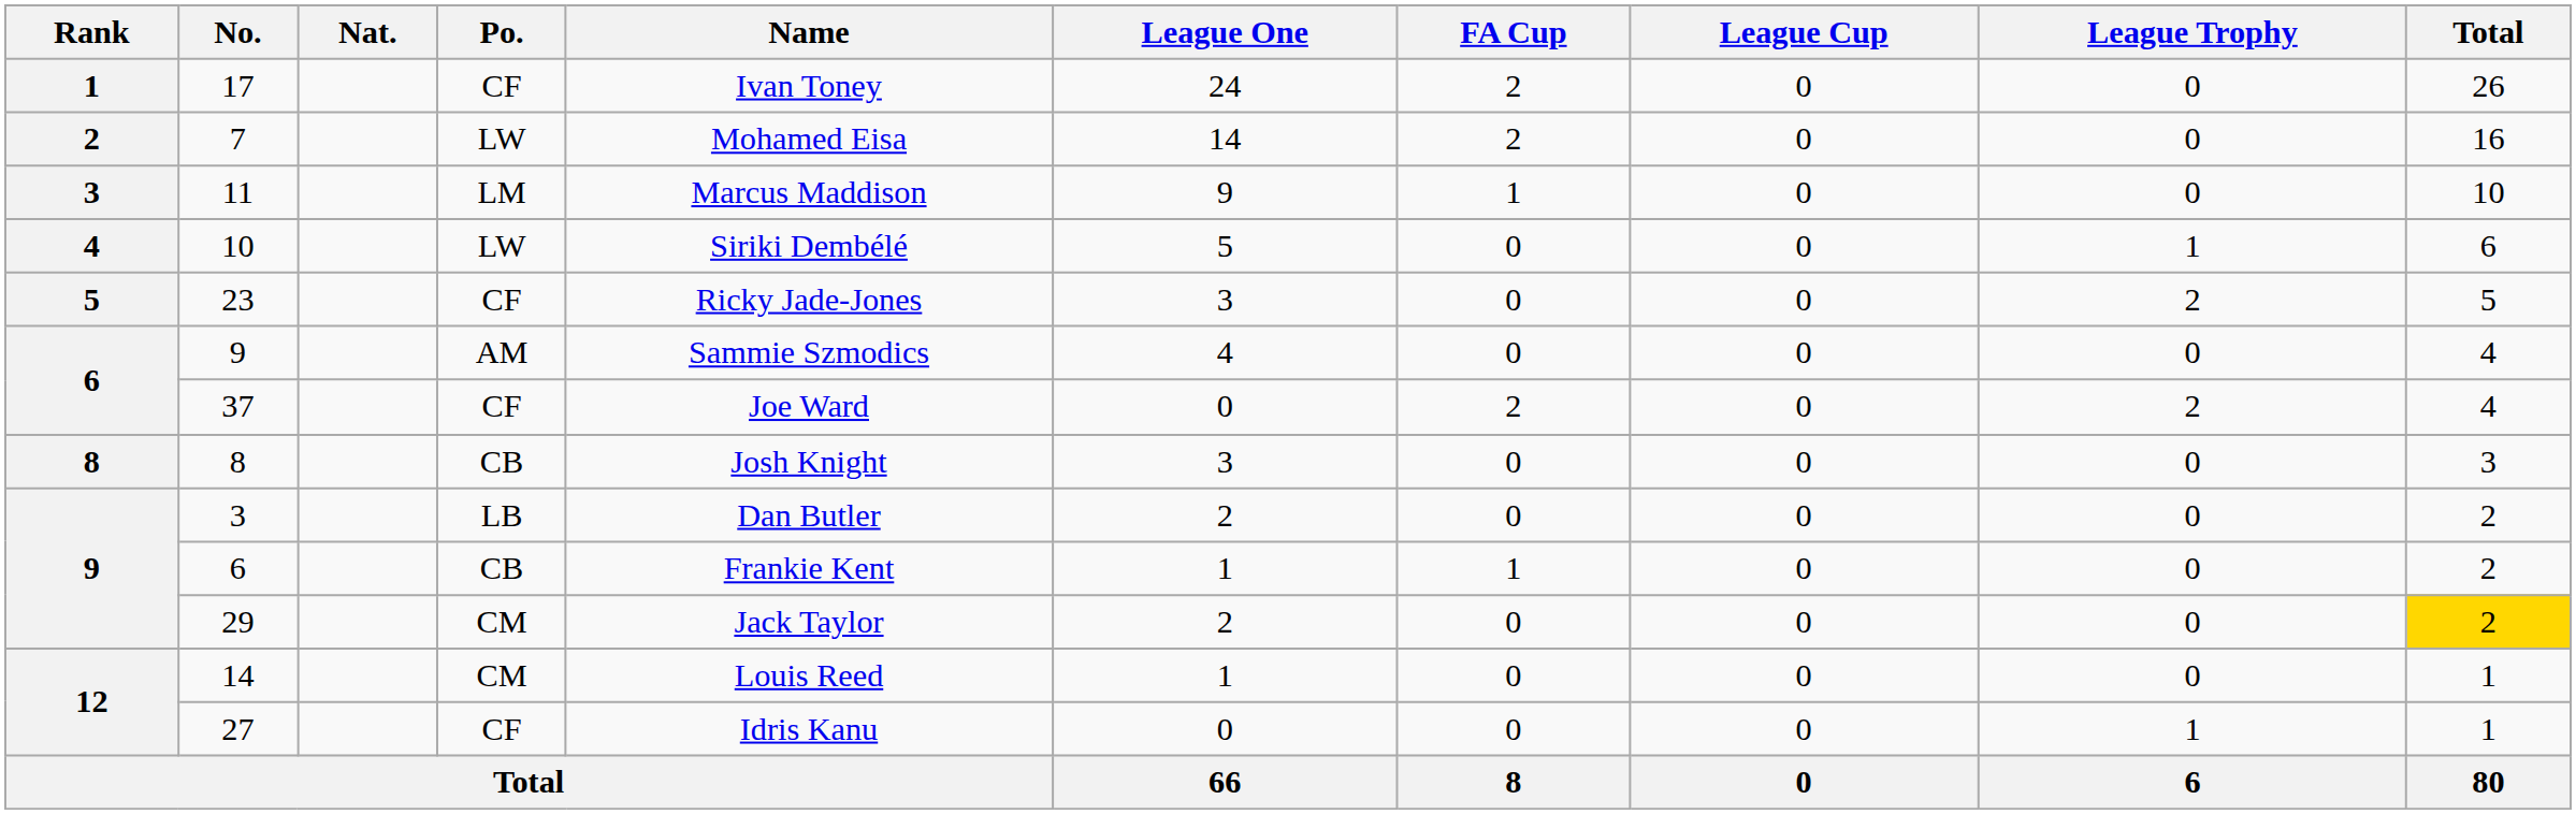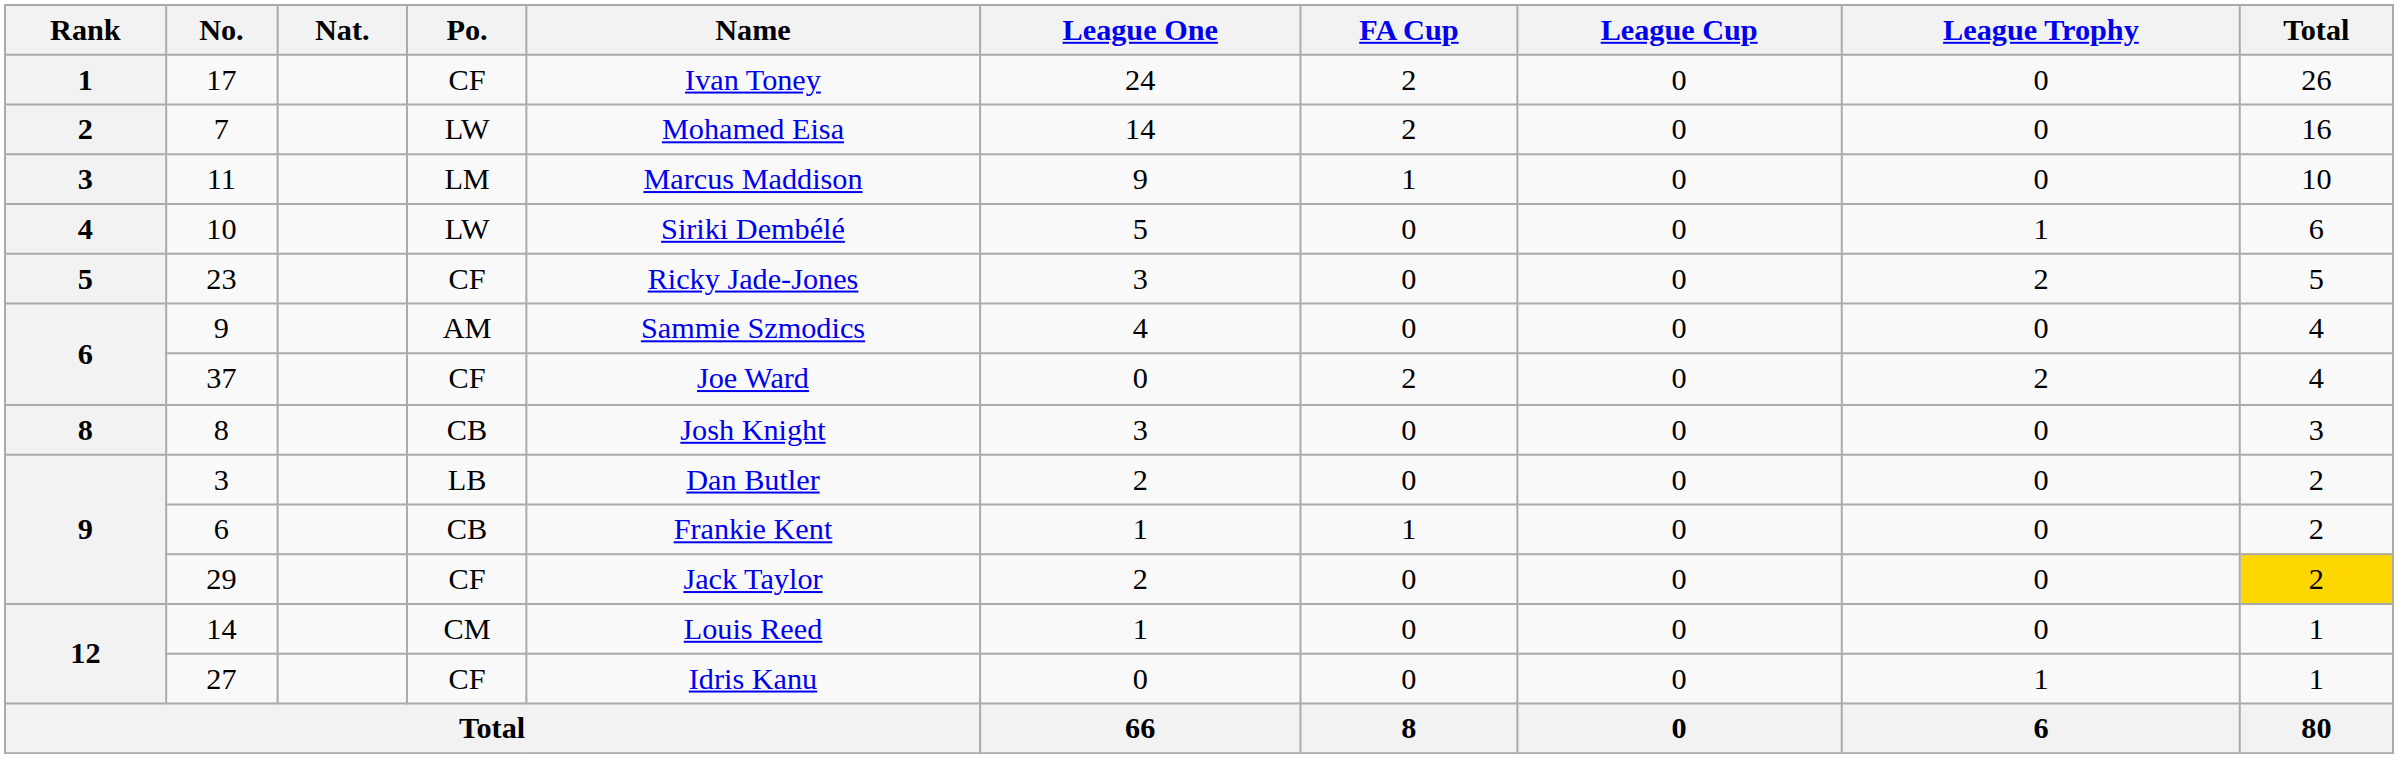29 | Po.: CM -> CF
